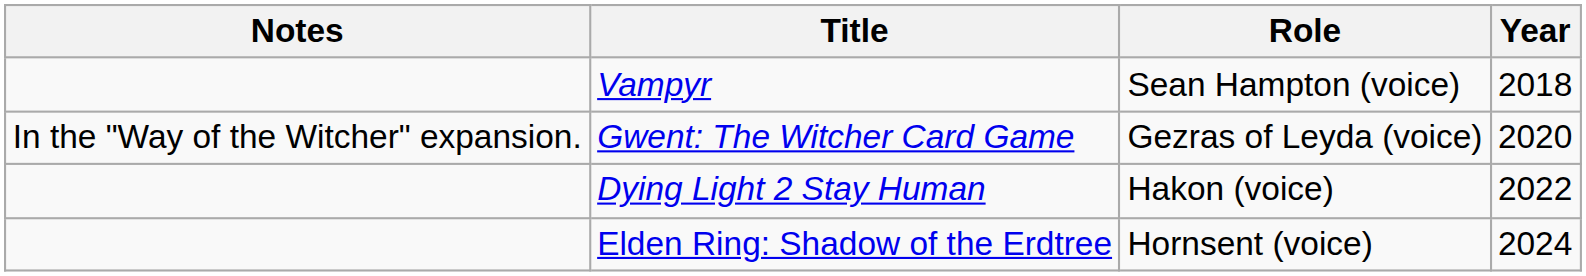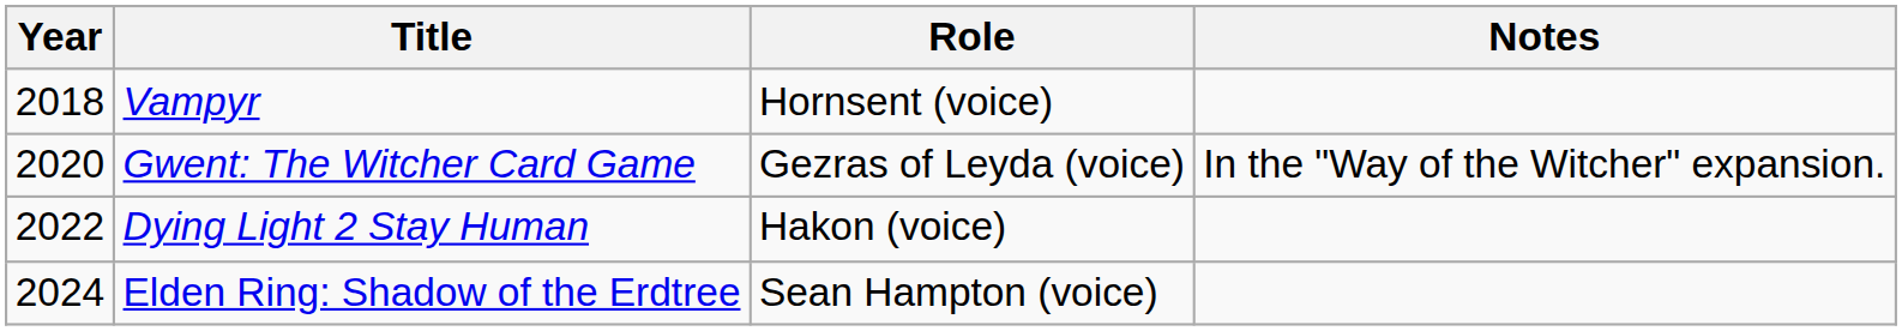columns swapped: Year <-> Notes
Vampyr | Role: Sean Hampton (voice) -> Hornsent (voice)
Elden Ring: Shadow of the Erdtree | Role: Hornsent (voice) -> Sean Hampton (voice)
